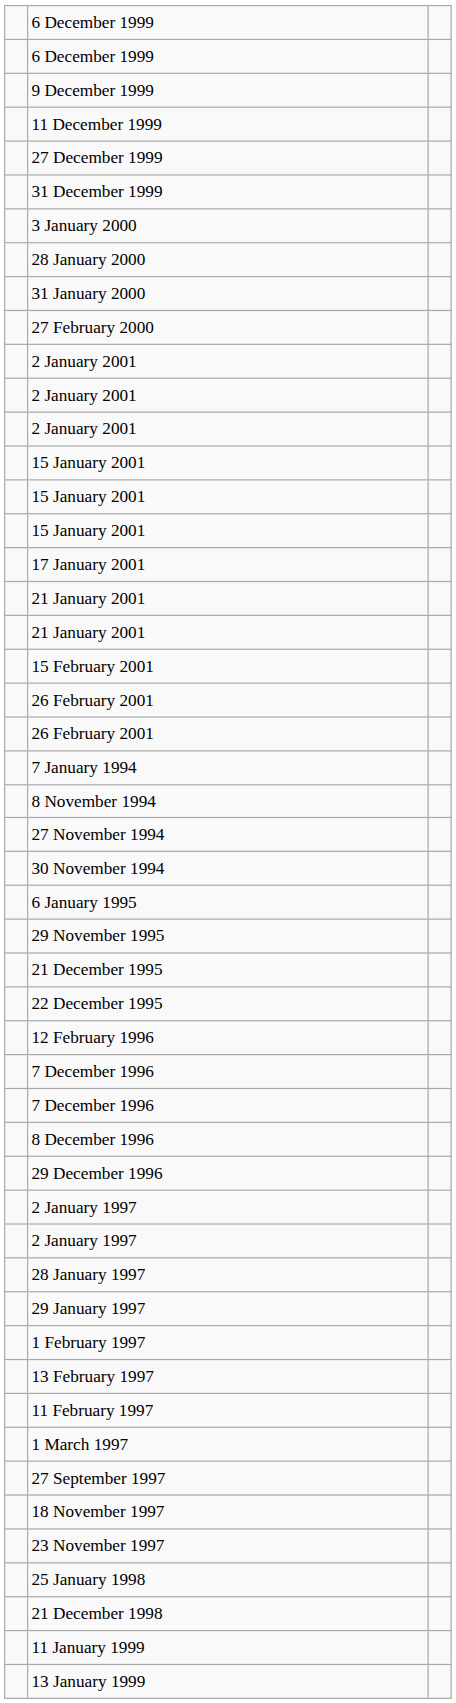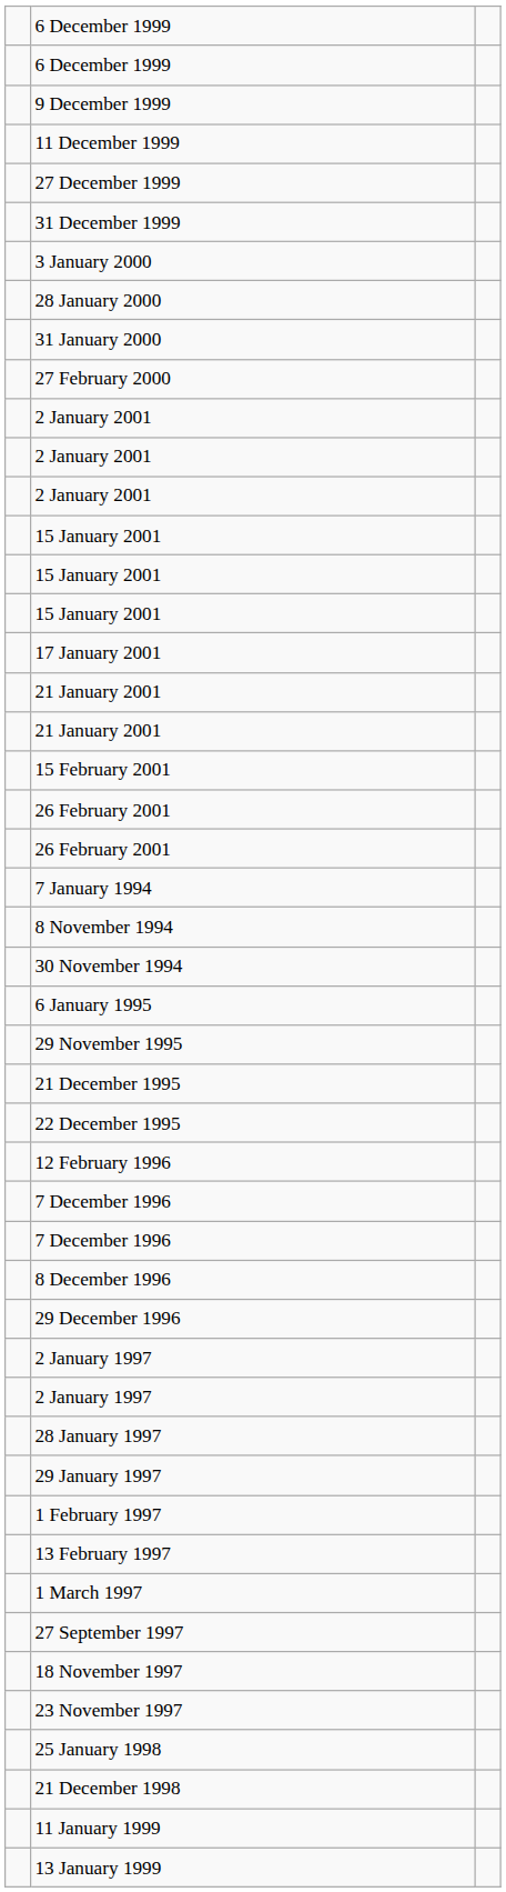- row: 27 November 1994
- row: 11 February 1997
